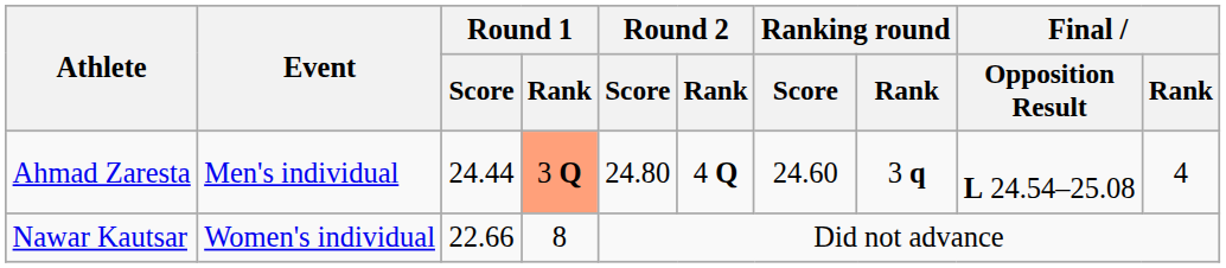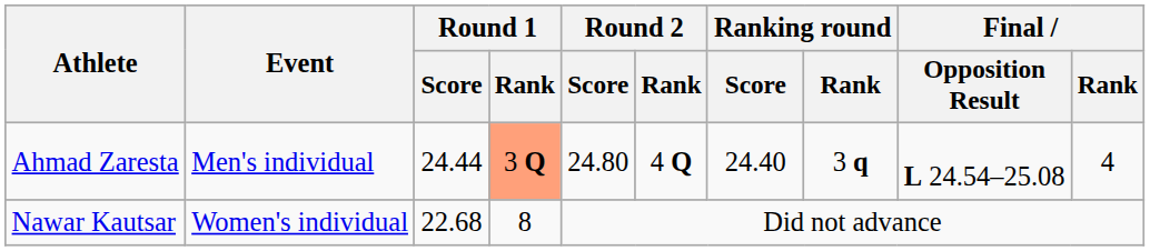Ahmad Zaresta | Ranking round / Score: 24.60 -> 24.40
Nawar Kautsar | Round 1 / Score: 22.66 -> 22.68
